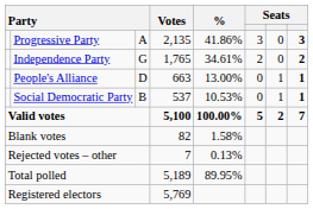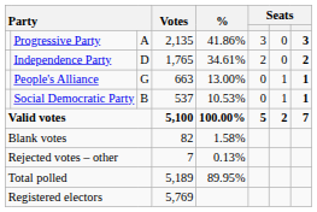Independence Party | column 3: G -> D
People's Alliance | column 3: D -> G
